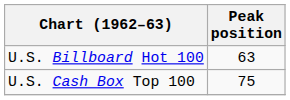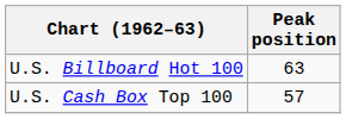U.S. Cash Box Top 100 | Peak position: 75 -> 57
